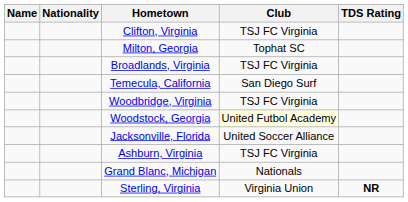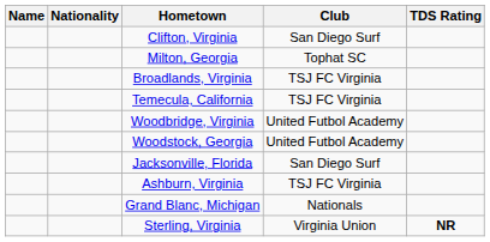Clifton, Virginia | Club: TSJ FC Virginia -> San Diego Surf
Temecula, California | Club: San Diego Surf -> TSJ FC Virginia
Woodbridge, Virginia | Club: TSJ FC Virginia -> United Futbol Academy
Woodstock, Georgia | Club: lightyellow background -> no background
Jacksonville, Florida | Club: United Soccer Alliance -> San Diego Surf
